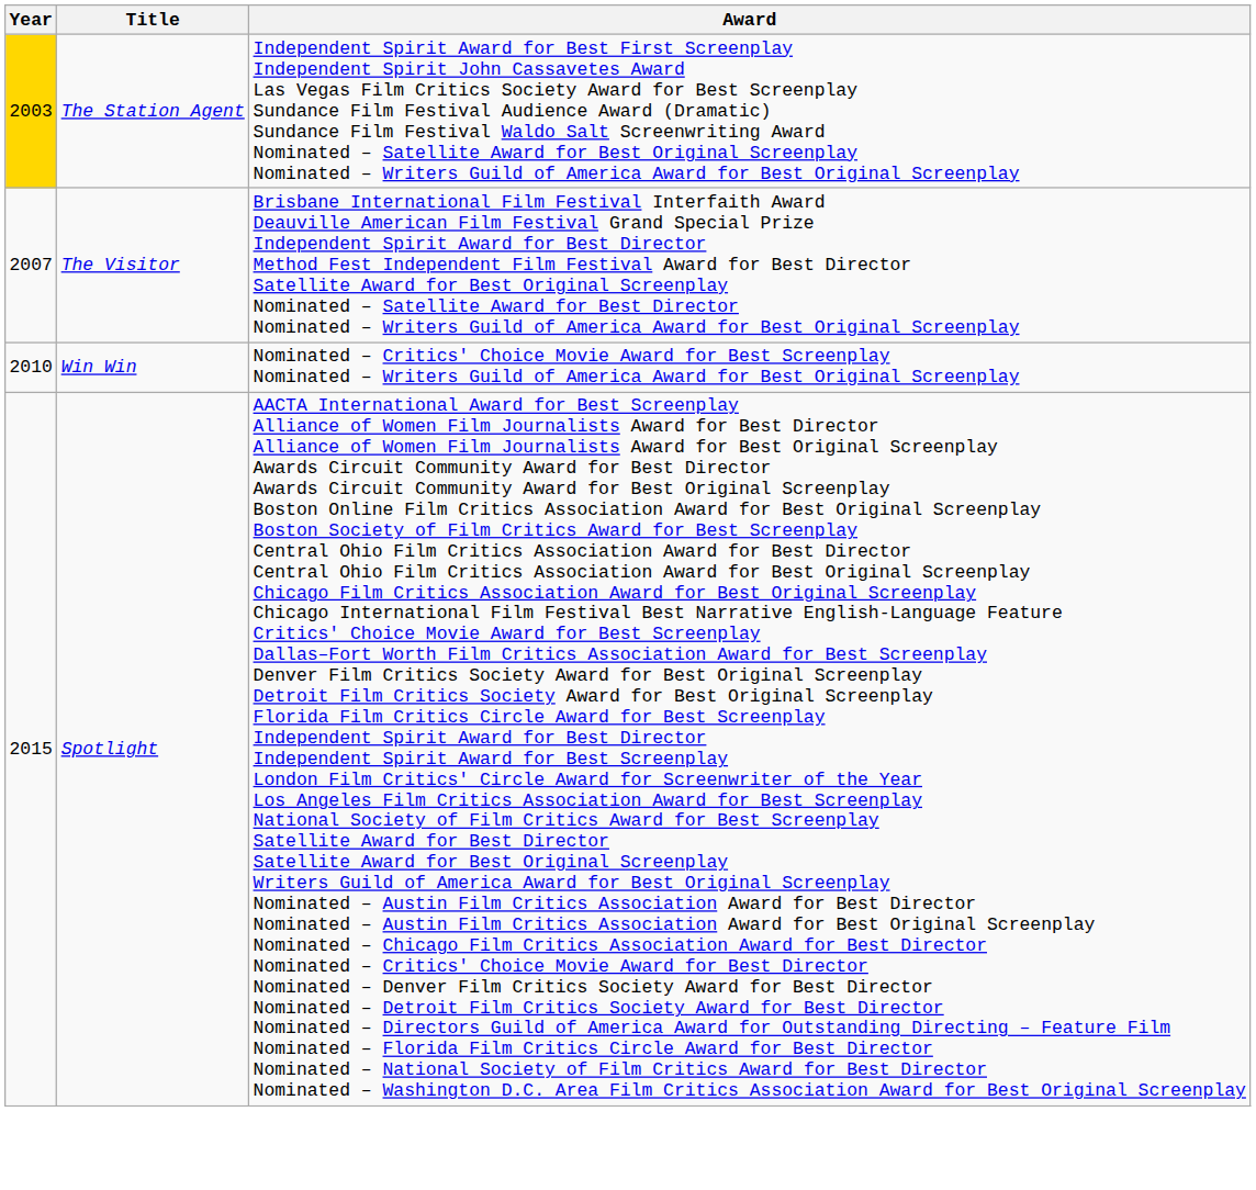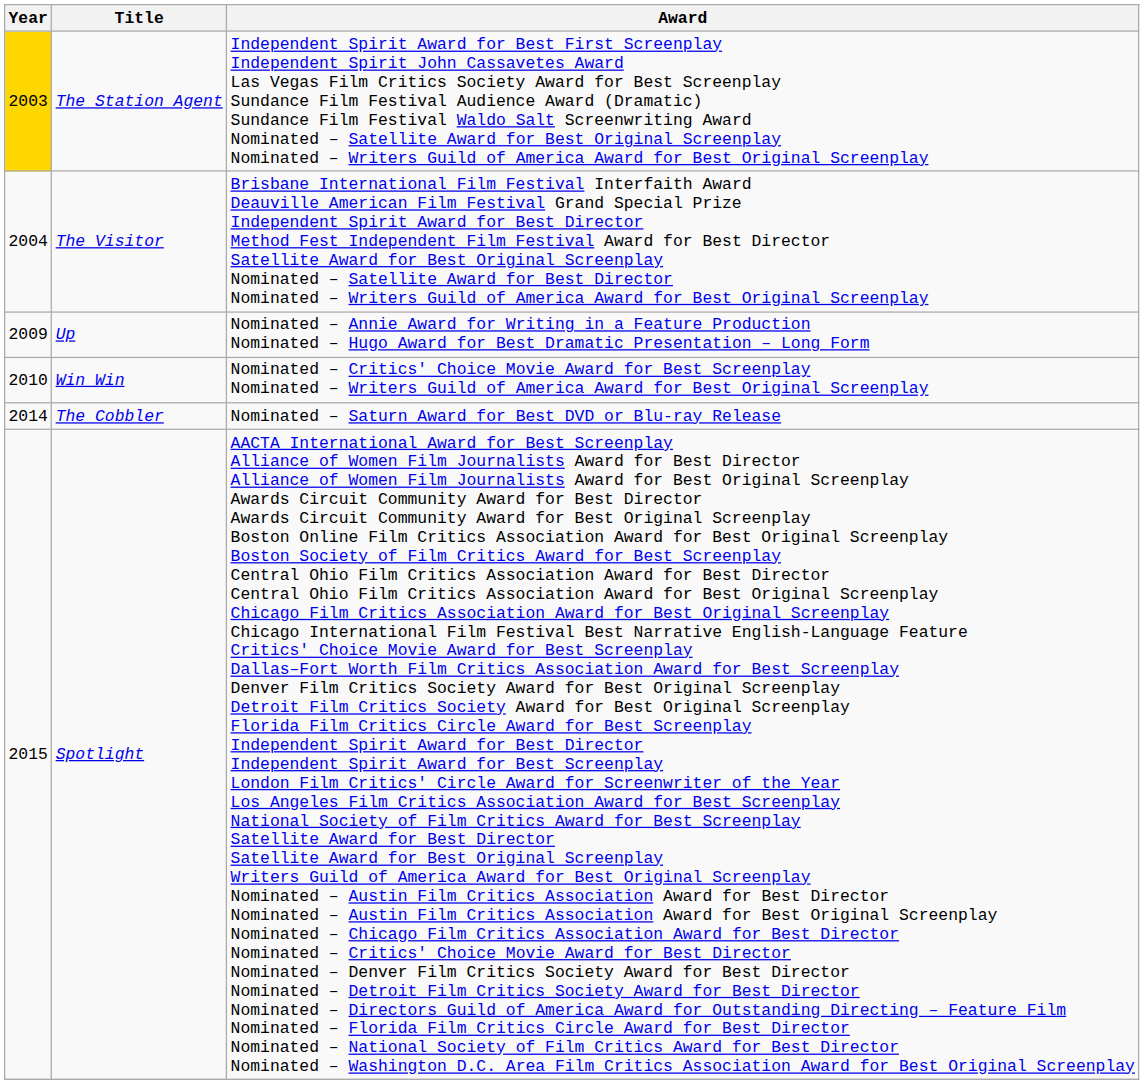The Visitor | Year: 2007 -> 2004
+ row: 2009 | Up | Nominated – Annie Award for Writing in a Feature Production Nominated – Hugo Award for Best Dramatic Presentation – Long Form
+ row: 2014 | The Cobbler | Nominated – Saturn Award for Best DVD or Blu-ray Release
